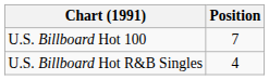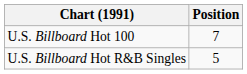U.S. Billboard Hot R&B Singles | Position: 4 -> 5
